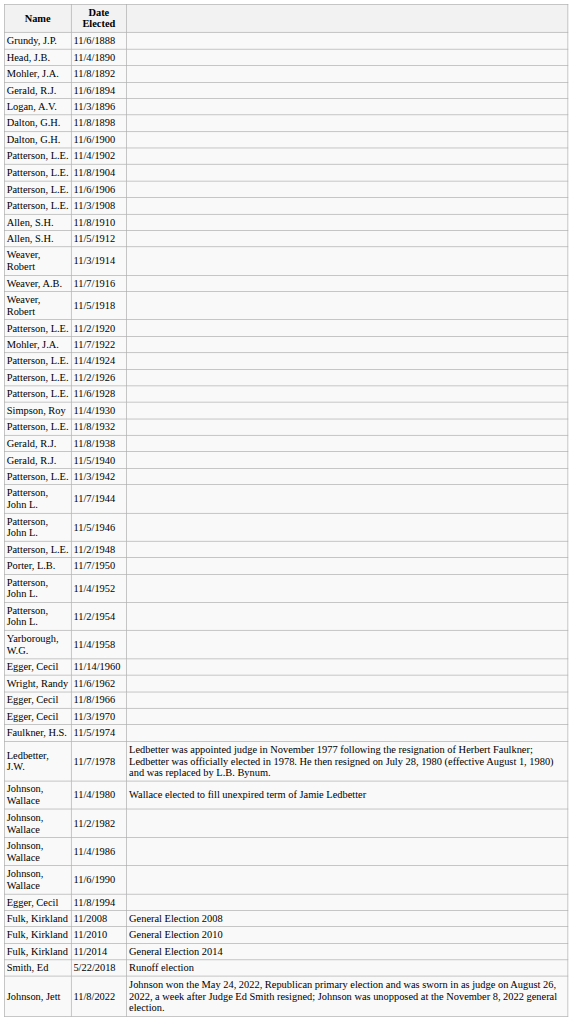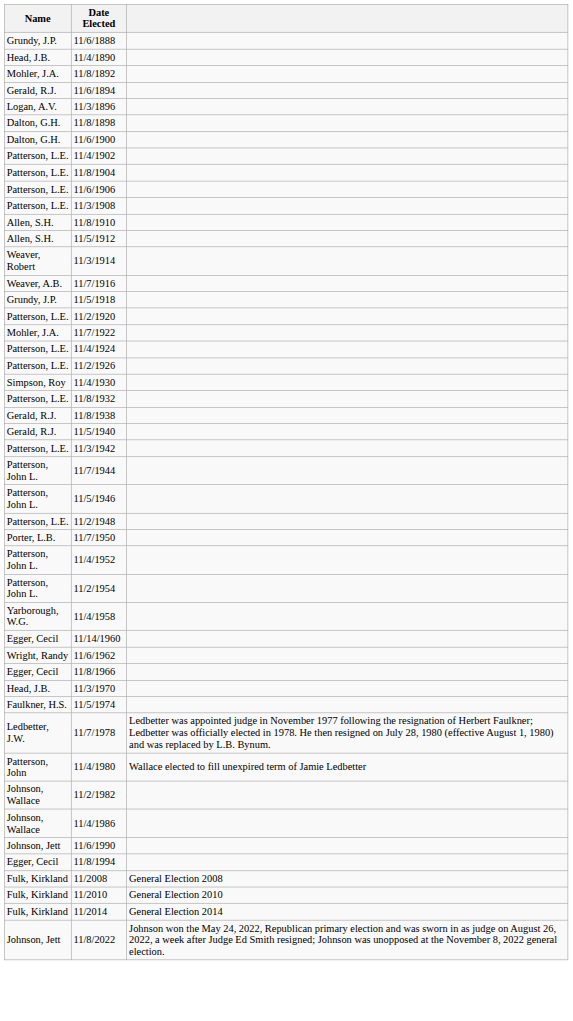11/5/1918 | Name: Weaver, Robert -> Grundy, J.P.
- row: Patterson, L.E. | 11/6/1928
11/3/1970 | Name: Egger, Cecil -> Head, J.B.
11/4/1980 | Name: Johnson, Wallace -> Patterson, John
11/6/1990 | Name: Johnson, Wallace -> Johnson, Jett
- row: Smith, Ed | 5/22/2018 | Runoff election
